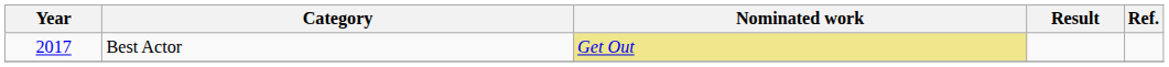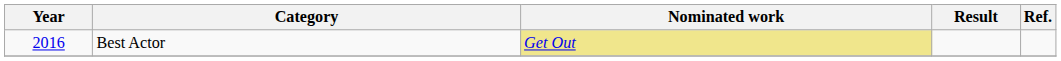Best Actor | Year: 2017 -> 2016
